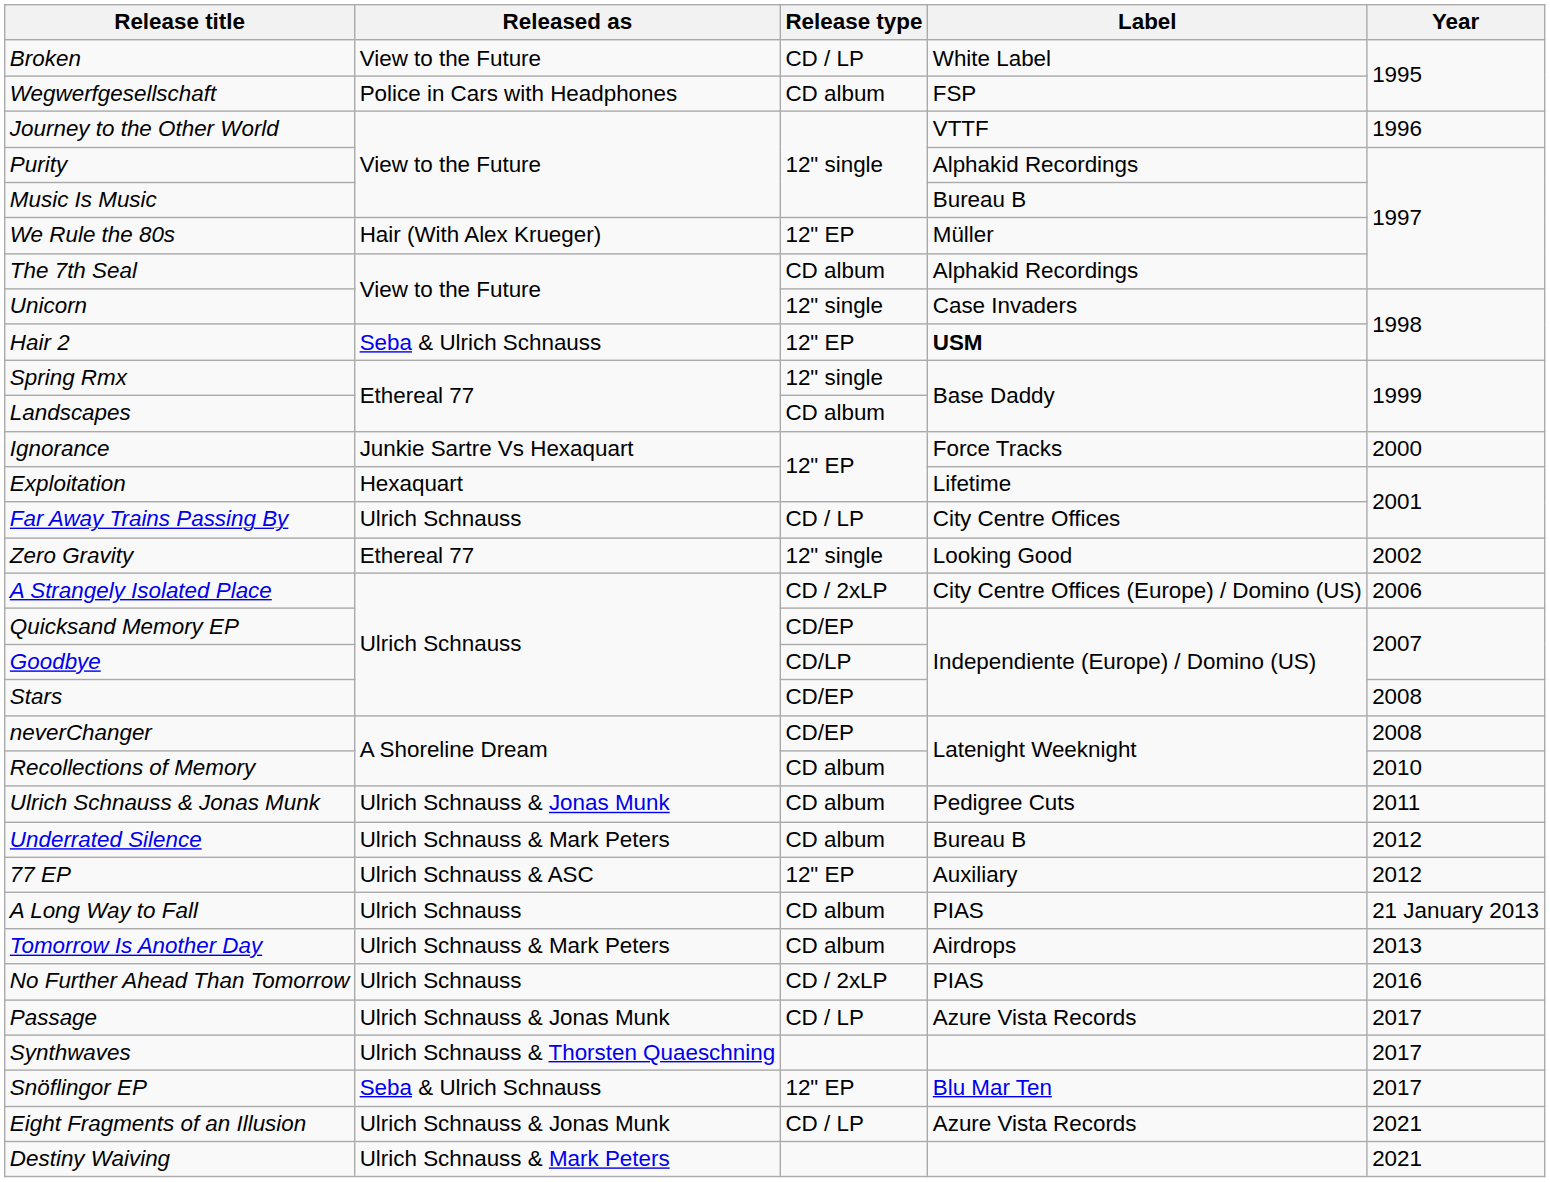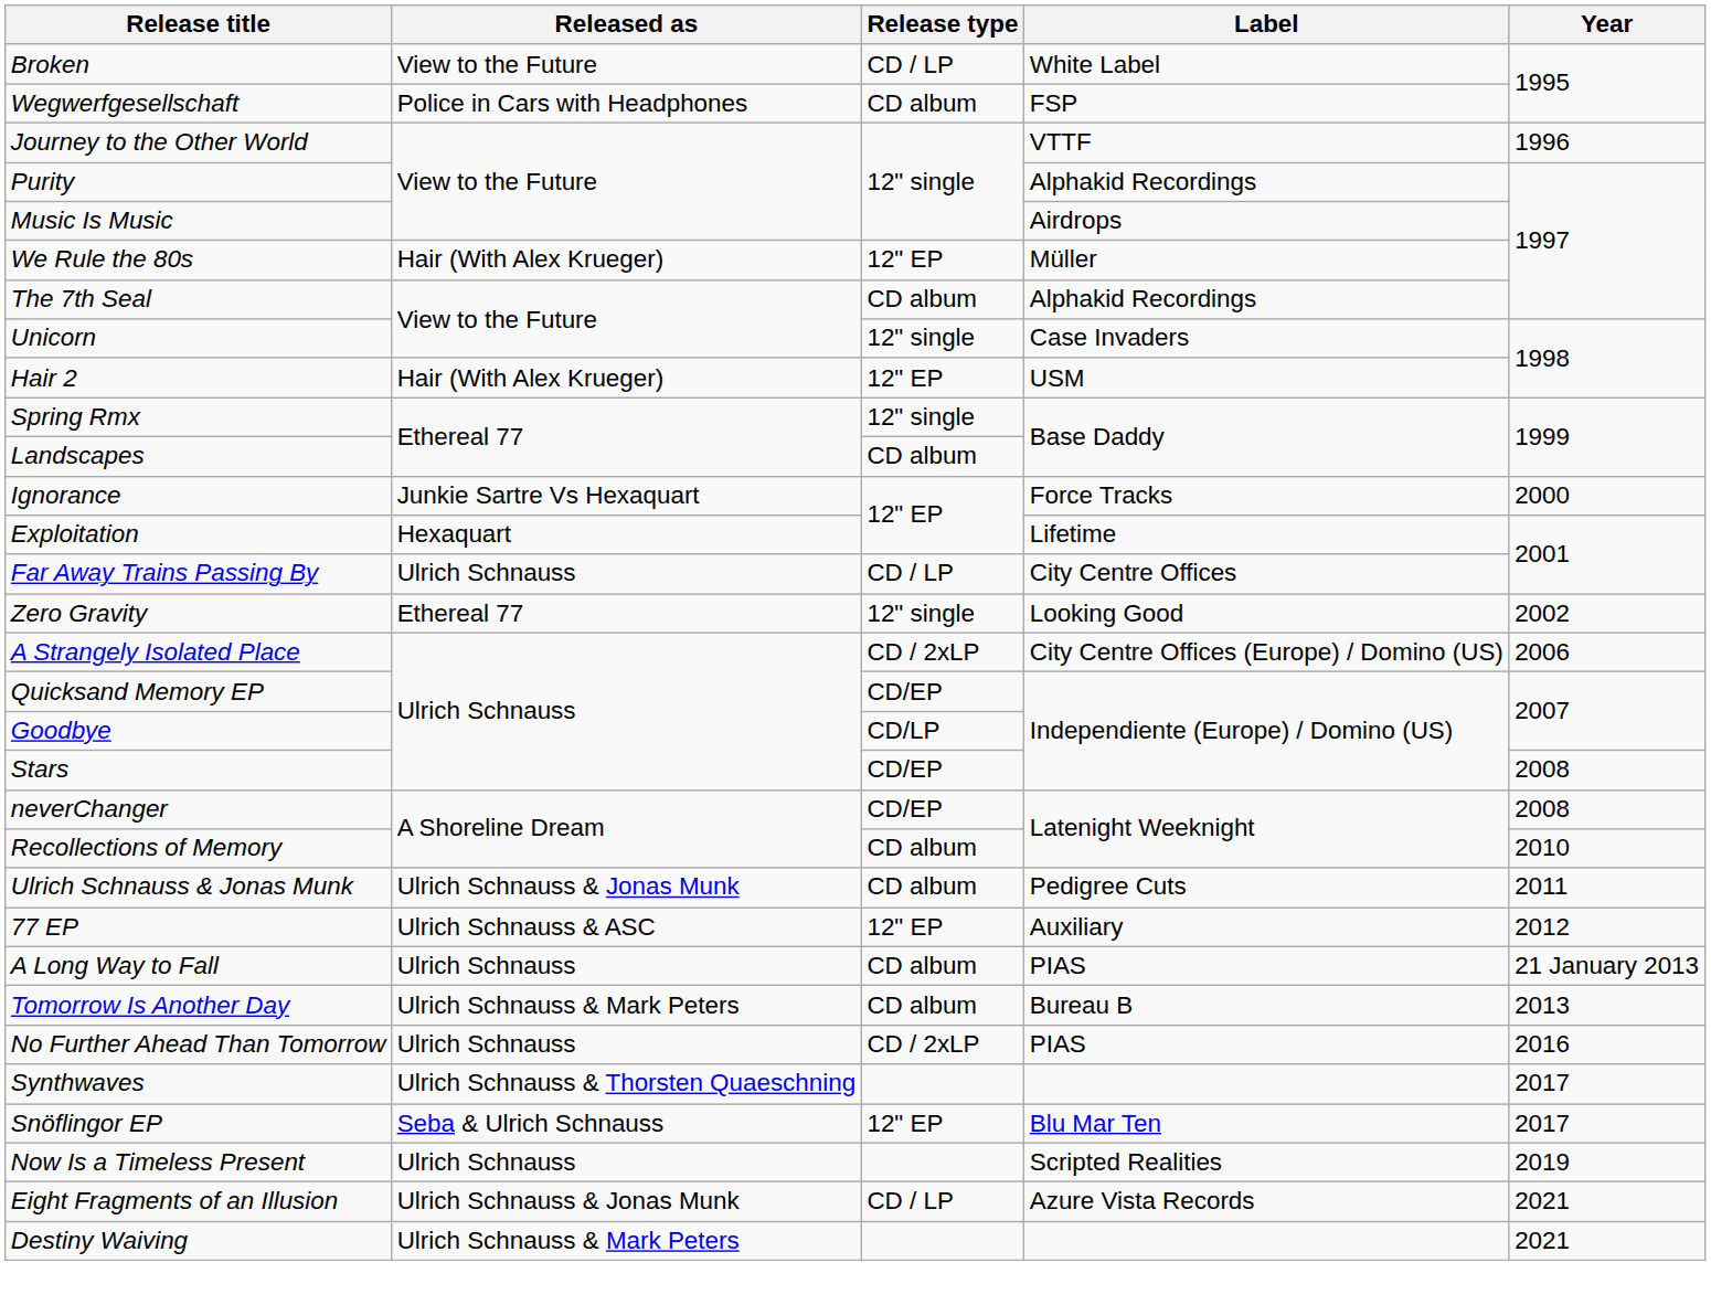Music Is Music | Label: Bureau B -> Airdrops
Hair 2 | Released as: Seba & Ulrich Schnauss -> Hair (With Alex Krueger)
Hair 2 | Label: bold -> normal
- row: Underrated Silence | Ulrich Schnauss & Mark Peters | CD album | Bureau B | 2012
Tomorrow Is Another Day | Label: Airdrops -> Bureau B
- row: Passage | Ulrich Schnauss & Jonas Munk | CD / LP | Azure Vista Records | 2017
+ row: Now Is a Timeless Present | Ulrich Schnauss | Scripted Realities | 2019
